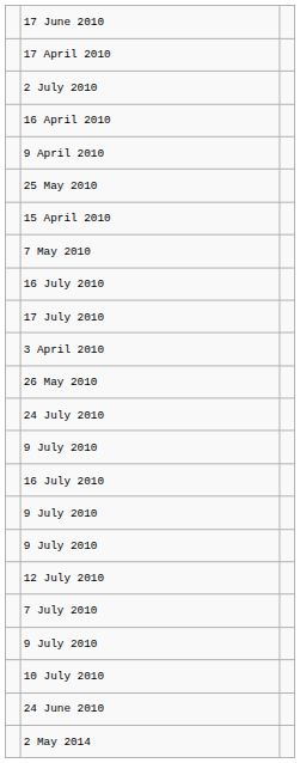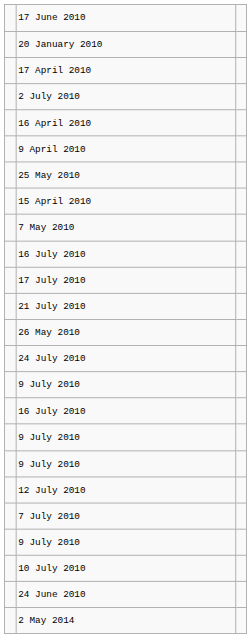+ row: 20 January 2010
+ row: 21 July 2010
- row: 3 April 2010
